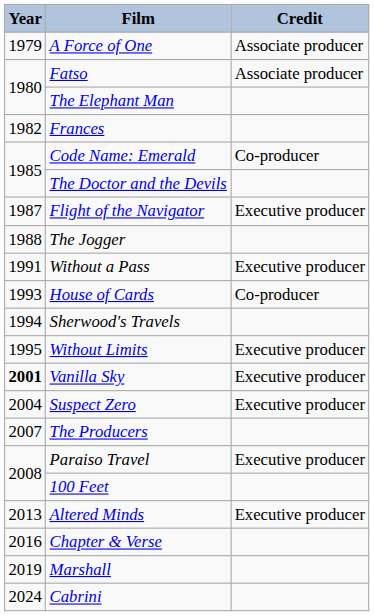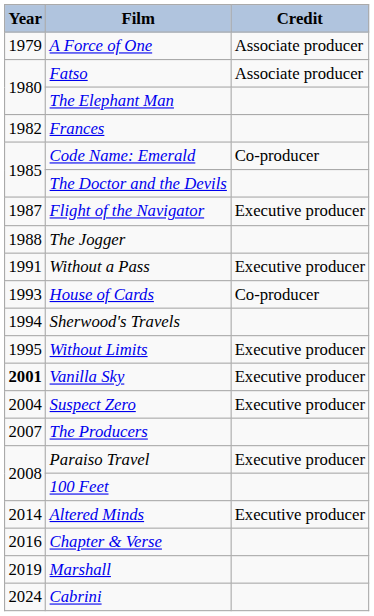Altered Minds | Year: 2013 -> 2014
